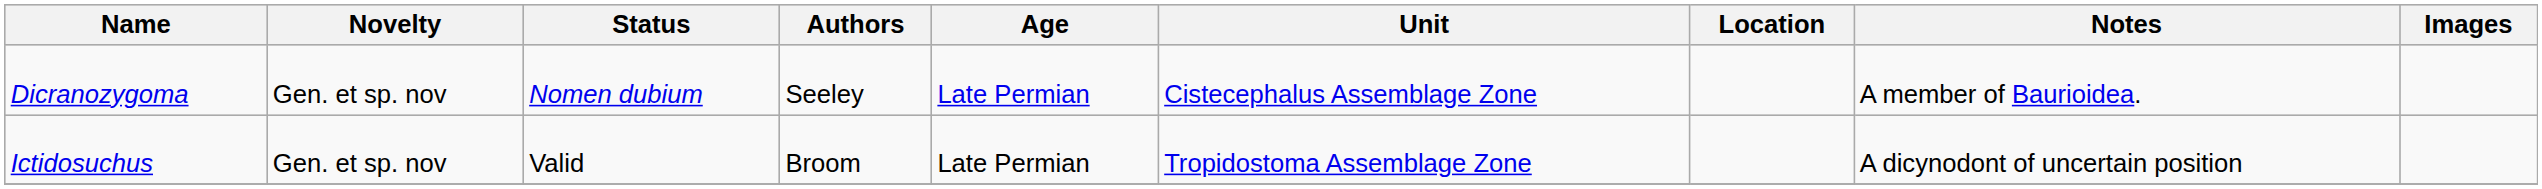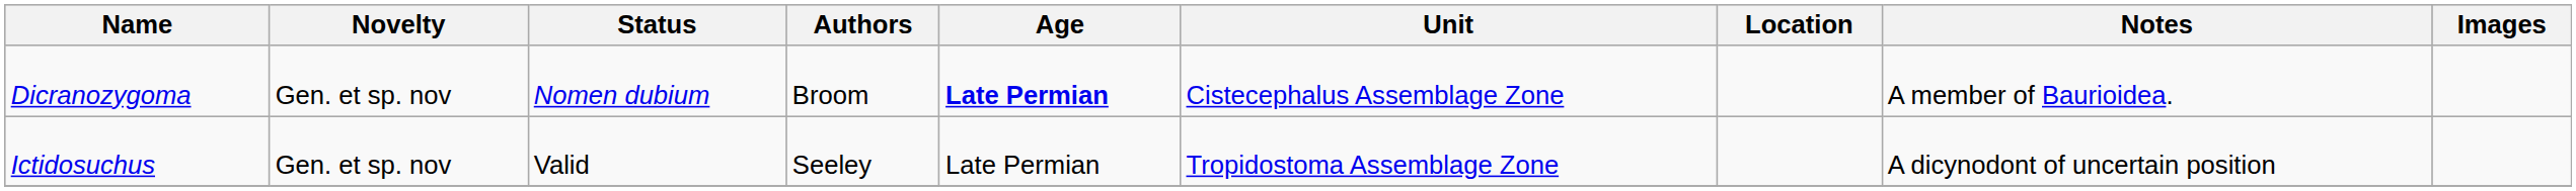Dicranozygoma | Authors: Seeley -> Broom
Dicranozygoma | Age: normal -> bold
Ictidosuchus | Authors: Broom -> Seeley
